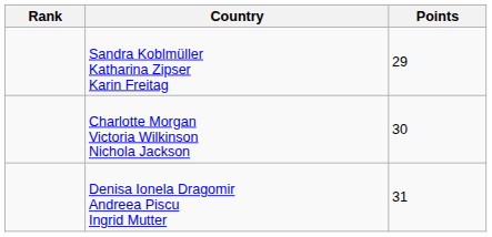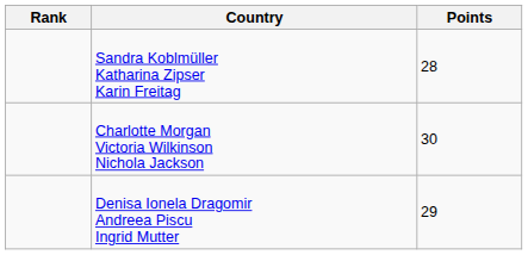Sandra Koblmüller Katharina Zipser Karin Freitag | Points: 29 -> 28
Denisa Ionela Dragomir Andreea Piscu Ingrid Mutter | Points: 31 -> 29
